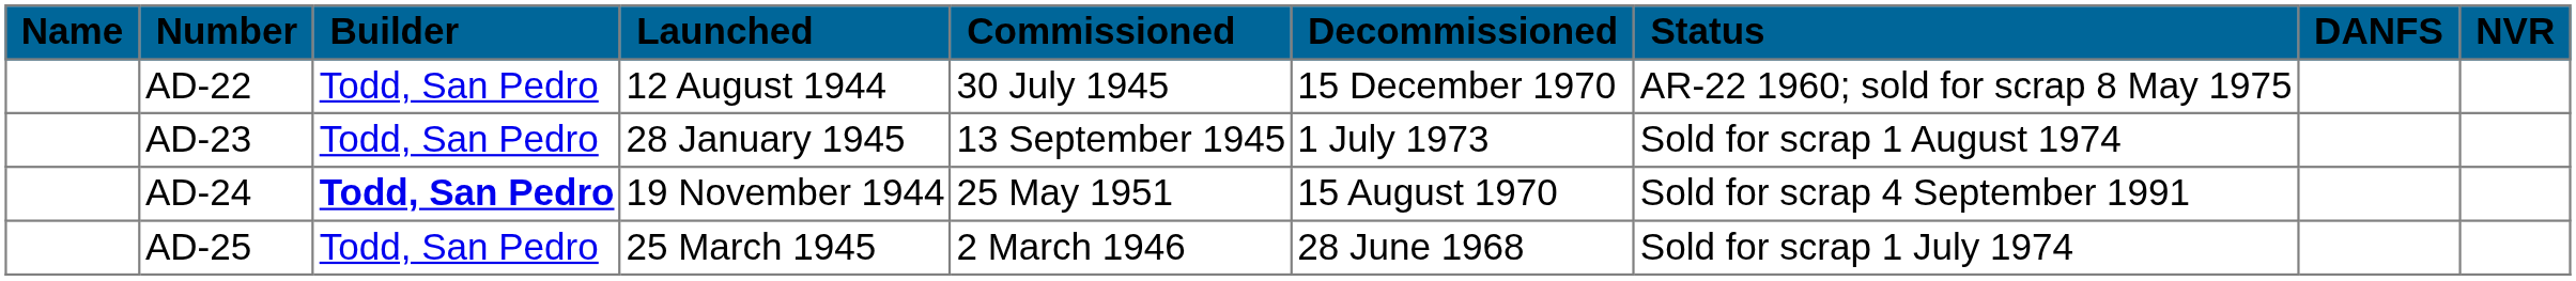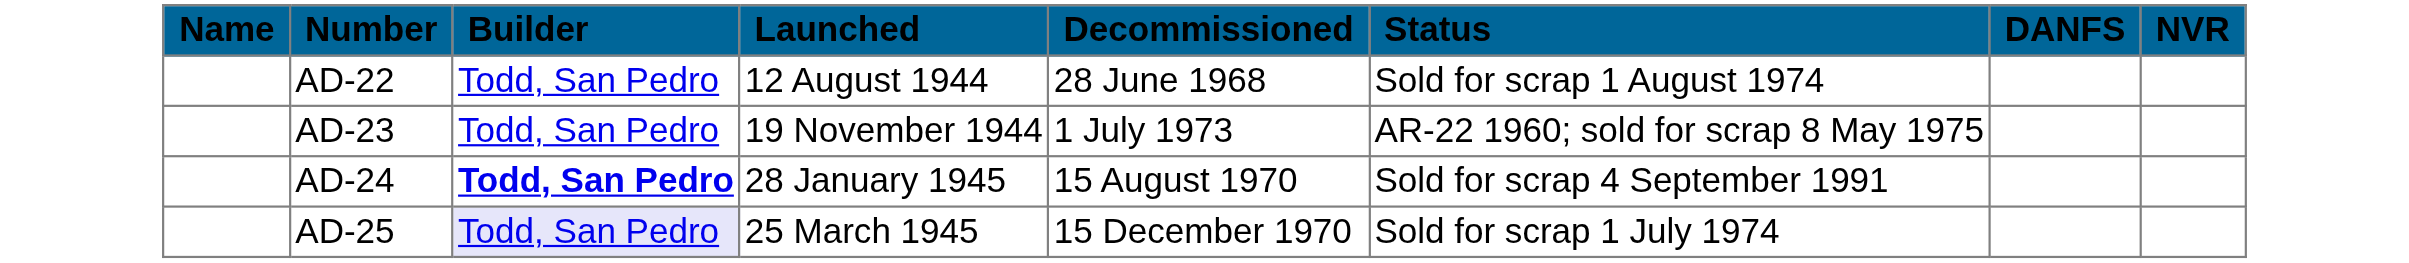- column: Commissioned | 30 July 1945 | 13 September 1945 | 25 May 1951 | 2 March 1946
AD-22 | Decommissioned: 15 December 1970 -> 28 June 1968
AD-22 | Status: AR-22 1960; sold for scrap 8 May 1975 -> Sold for scrap 1 August 1974
AD-23 | Launched: 28 January 1945 -> 19 November 1944
AD-23 | Status: Sold for scrap 1 August 1974 -> AR-22 1960; sold for scrap 8 May 1975
AD-24 | Launched: 19 November 1944 -> 28 January 1945
AD-25 | Builder: no background -> lavender background
AD-25 | Decommissioned: 28 June 1968 -> 15 December 1970
